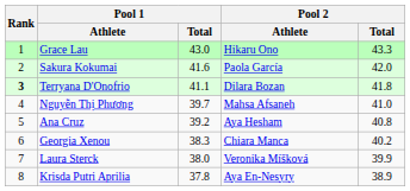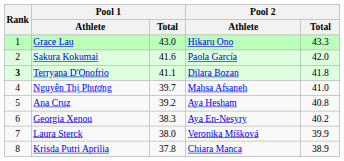Georgia Xenou | Pool 2 / Athlete: Chiara Manca -> Aya En-Nesyry
Krisda Putri Aprilia | Pool 2 / Athlete: Aya En-Nesyry -> Chiara Manca
